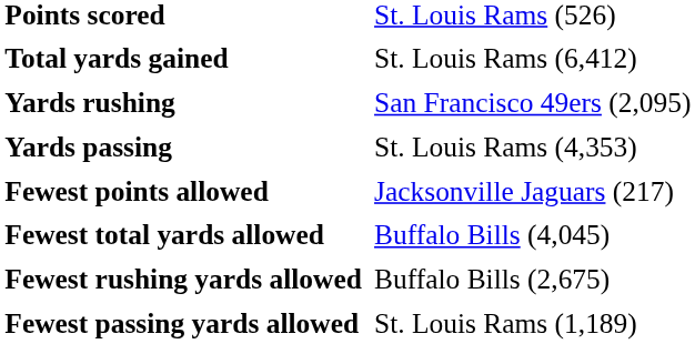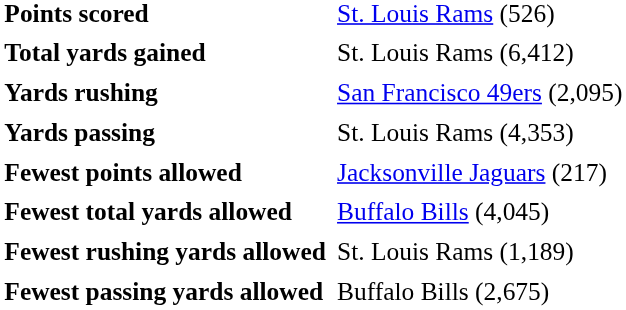Fewest rushing yards allowed | column 2: Buffalo Bills (2,675) -> St. Louis Rams (1,189)
Fewest passing yards allowed | column 2: St. Louis Rams (1,189) -> Buffalo Bills (2,675)
